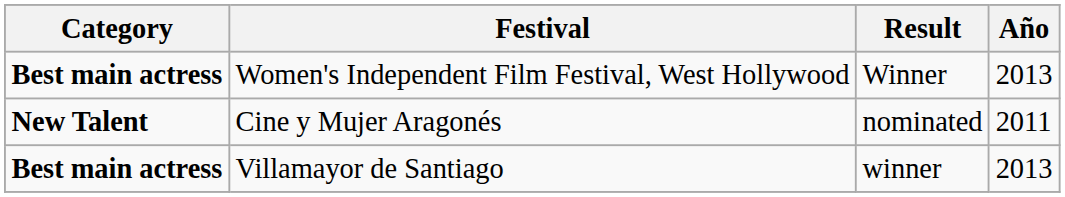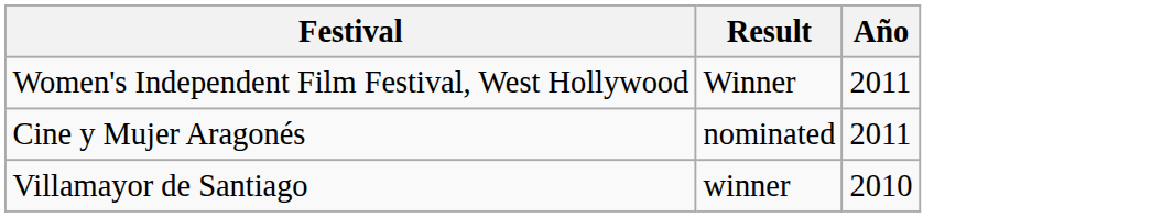- column: Category | Best main actress | New Talent | Best main actress
Women's Independent Film Festival, West Hollywood | Año: 2013 -> 2011
Villamayor de Santiago | Año: 2013 -> 2010
